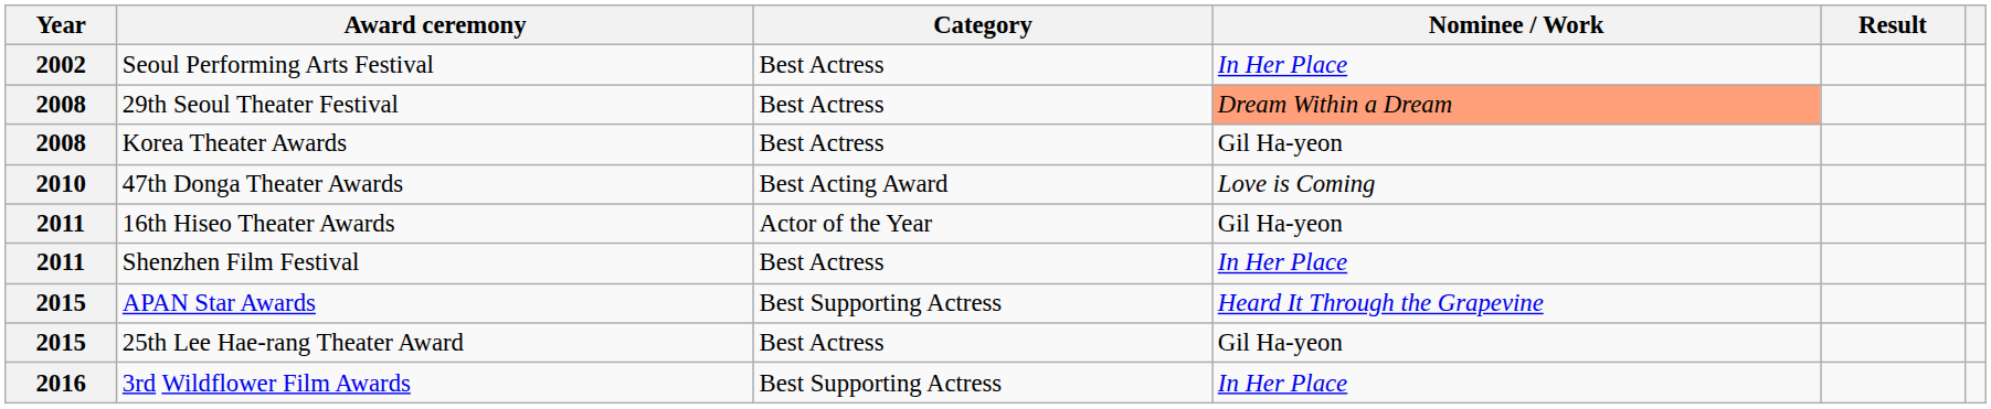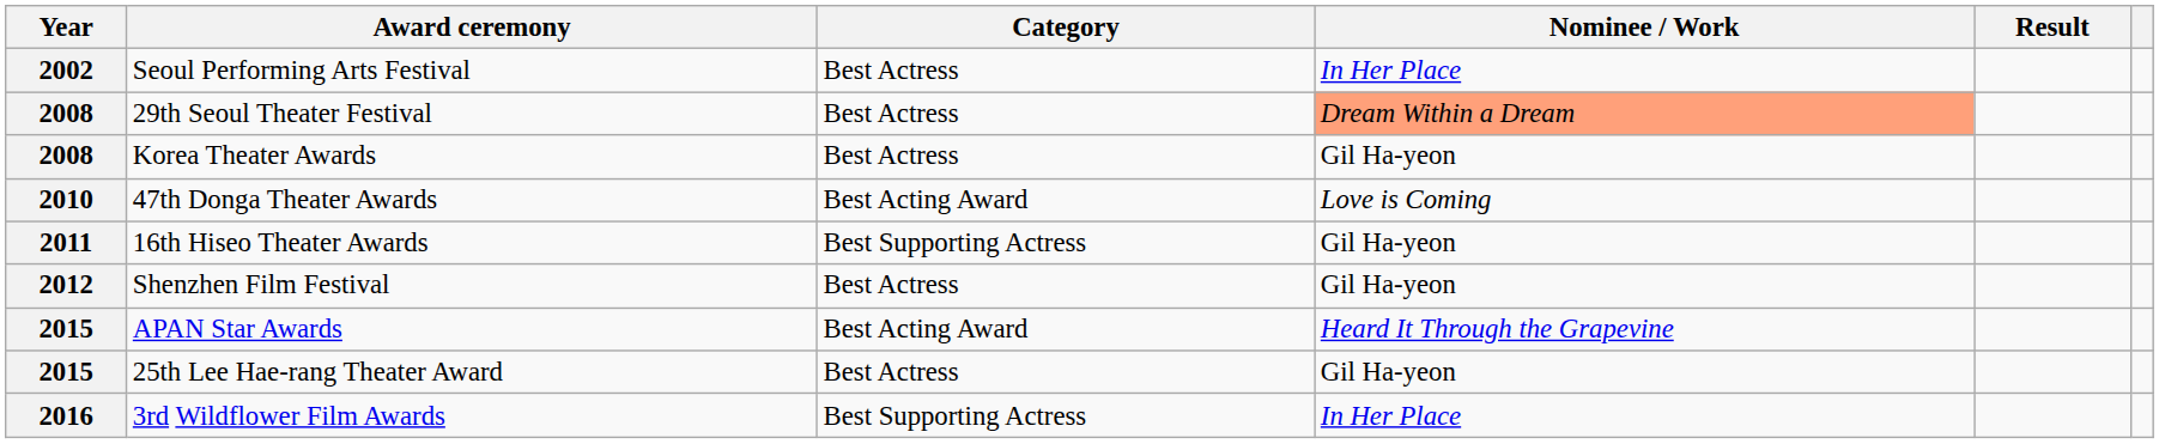16th Hiseo Theater Awards | Category: Actor of the Year -> Best Supporting Actress
Shenzhen Film Festival | Year: 2011 -> 2012
Shenzhen Film Festival | Nominee / Work: In Her Place -> Gil Ha-yeon
APAN Star Awards | Category: Best Supporting Actress -> Best Acting Award
